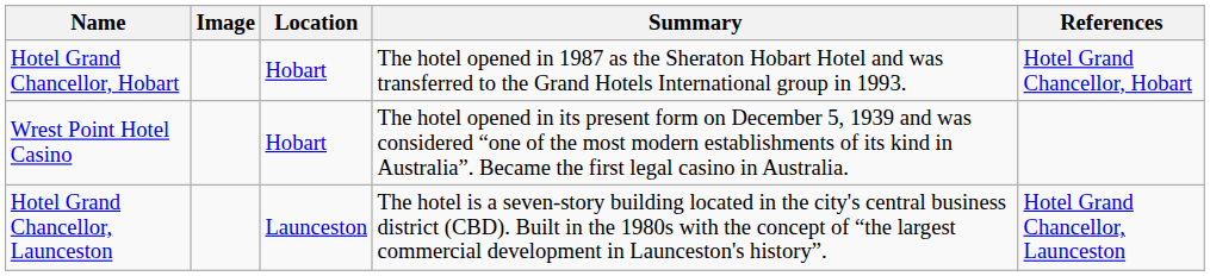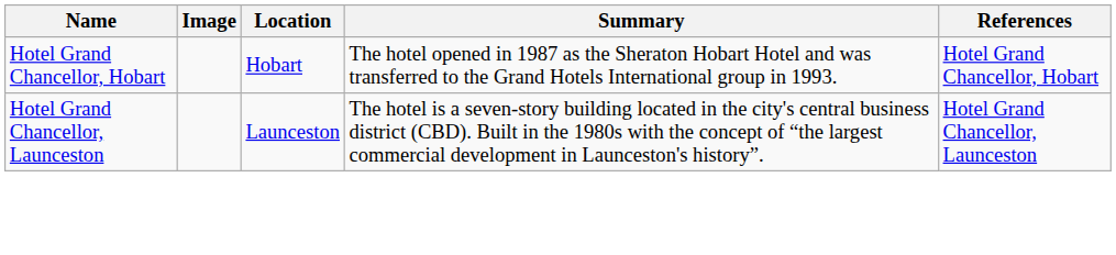- row: Wrest Point Hotel Casino | Hobart | The hotel opened in its present form on December 5, 1939 and was considered “one of the most modern establishments of its kind in Australia”. Became the first legal casino in Australia.
